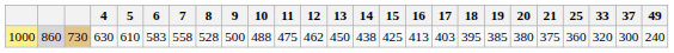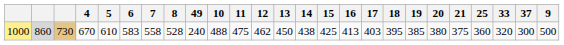columns swapped: 9 <-> 49
1000 | 4: 630 -> 670
